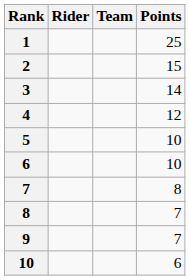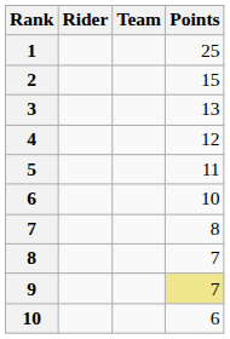3 | Points: 14 -> 13
5 | Points: 10 -> 11
9 | Points: no background -> khaki background
